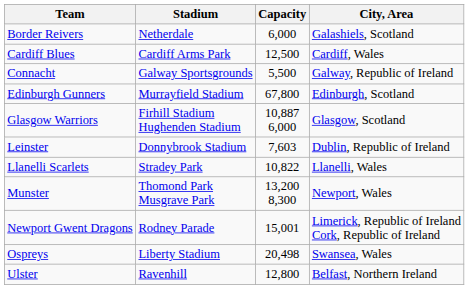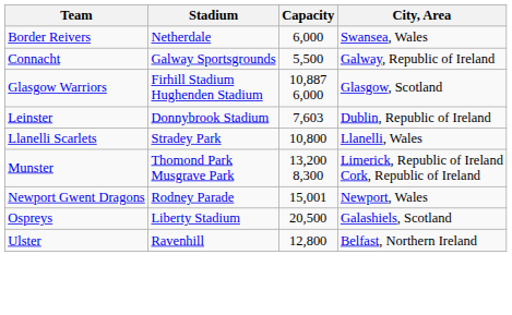Border Reivers | City, Area: Galashiels, Scotland -> Swansea, Wales
- row: Cardiff Blues | Cardiff Arms Park | 12,500 | Cardiff, Wales
- row: Edinburgh Gunners | Murrayfield Stadium | 67,800 | Edinburgh, Scotland
Llanelli Scarlets | Capacity: 10,822 -> 10,800
Munster | City, Area: Newport, Wales -> Limerick, Republic of Ireland Cork, Republic of Ireland
Newport Gwent Dragons | City, Area: Limerick, Republic of Ireland Cork, Republic of Ireland -> Newport, Wales
Ospreys | Capacity: 20,498 -> 20,500
Ospreys | City, Area: Swansea, Wales -> Galashiels, Scotland
